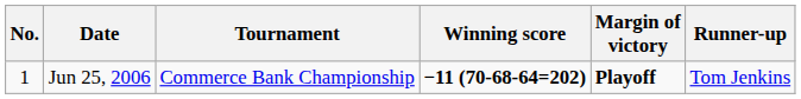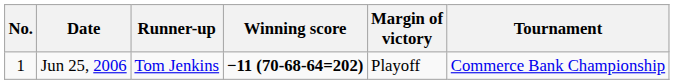columns swapped: Tournament <-> Runner-up
Jun 25, 2006 | Margin of victory: bold -> normal
